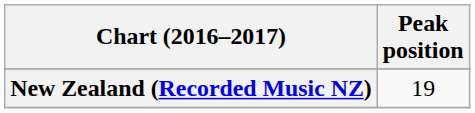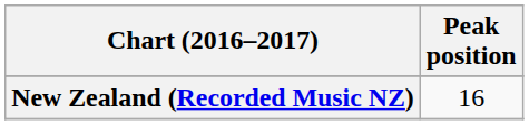New Zealand (Recorded Music NZ) | Peak position: 19 -> 16
